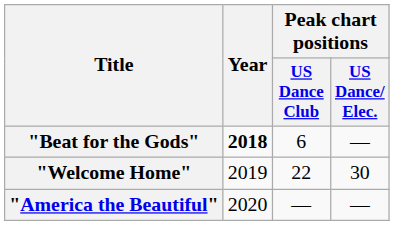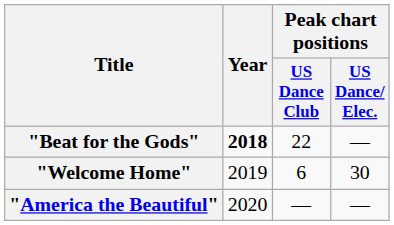"Beat for the Gods" | Peak chart positions / US Dance Club: 6 -> 22
"Welcome Home" | Peak chart positions / US Dance Club: 22 -> 6
